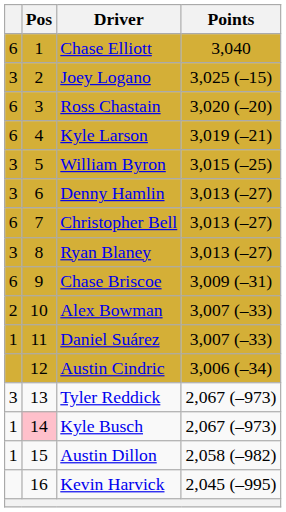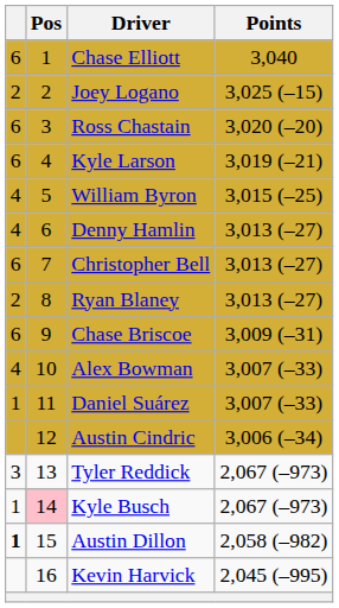Joey Logano | column 1: 3 -> 2
William Byron | column 1: 3 -> 4
Denny Hamlin | column 1: 3 -> 4
Ryan Blaney | column 1: 3 -> 2
Alex Bowman | column 1: 2 -> 4
Austin Dillon | column 1: normal -> bold
